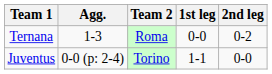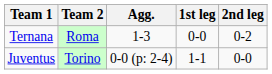columns swapped: Agg. <-> Team 2
